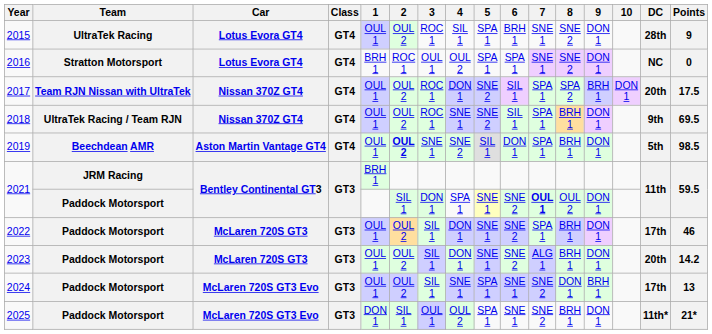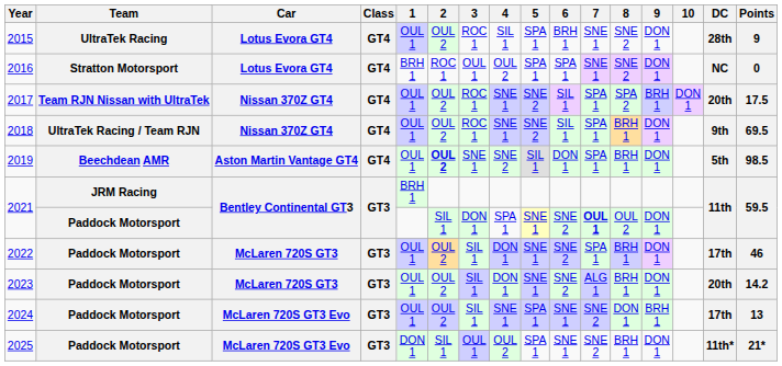2017 | 4: DON 1 -> SNE 1
